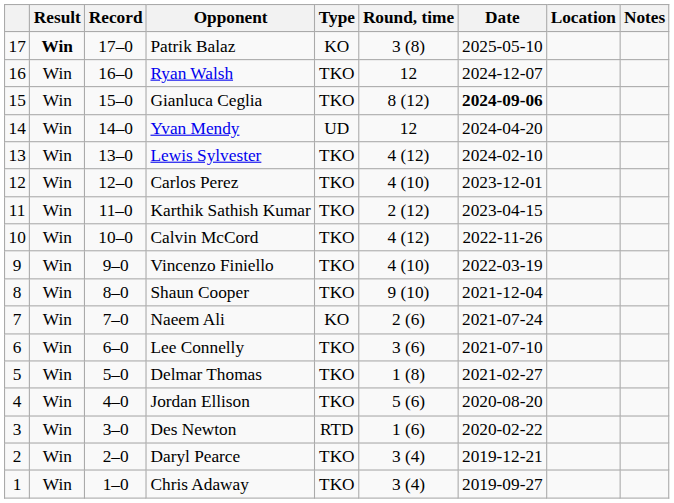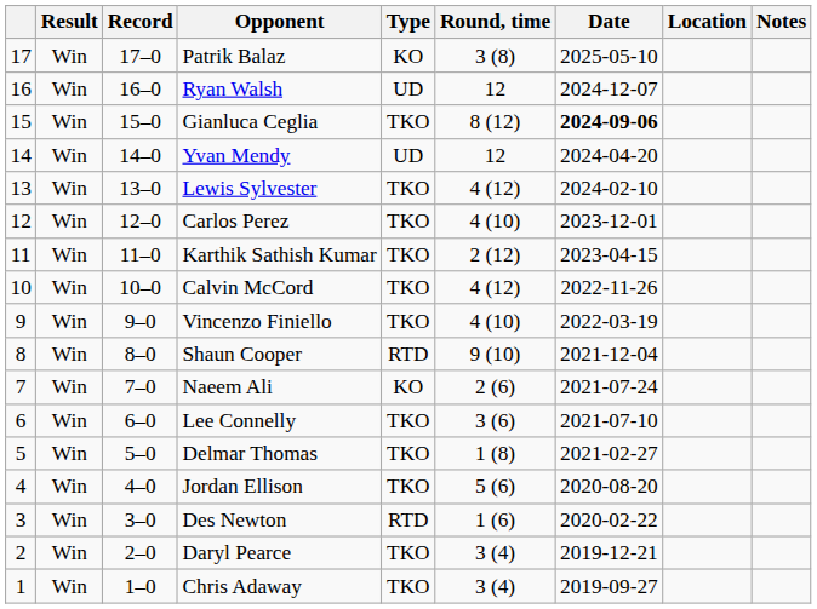Patrik Balaz | Result: bold -> normal
Ryan Walsh | Type: TKO -> UD
Shaun Cooper | Type: TKO -> RTD
